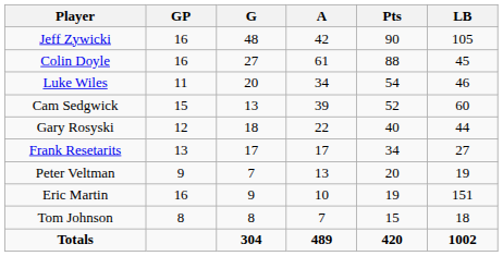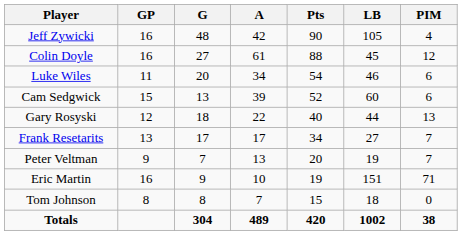+ column: PIM | 4 | 12 | 6 | 6 | 13 | 7 | 7 | 71 | 0 | 38
